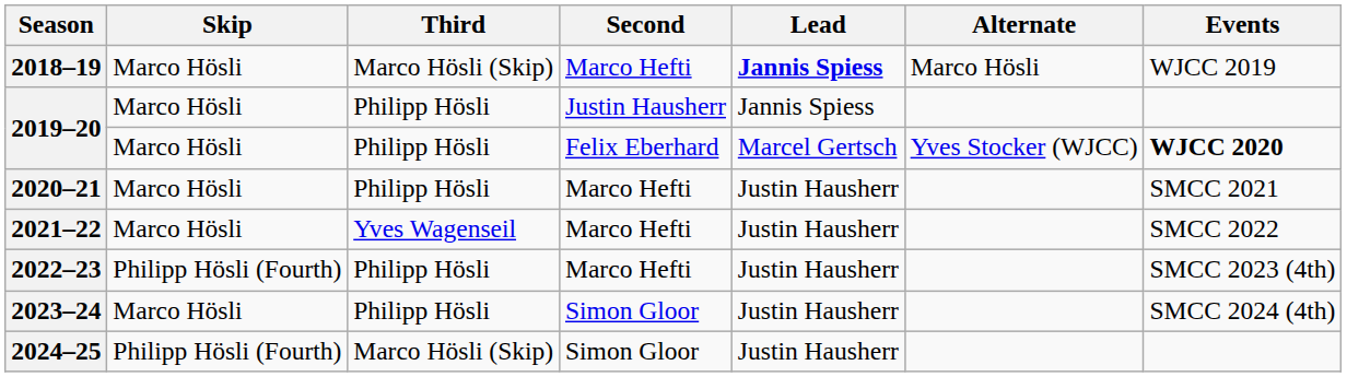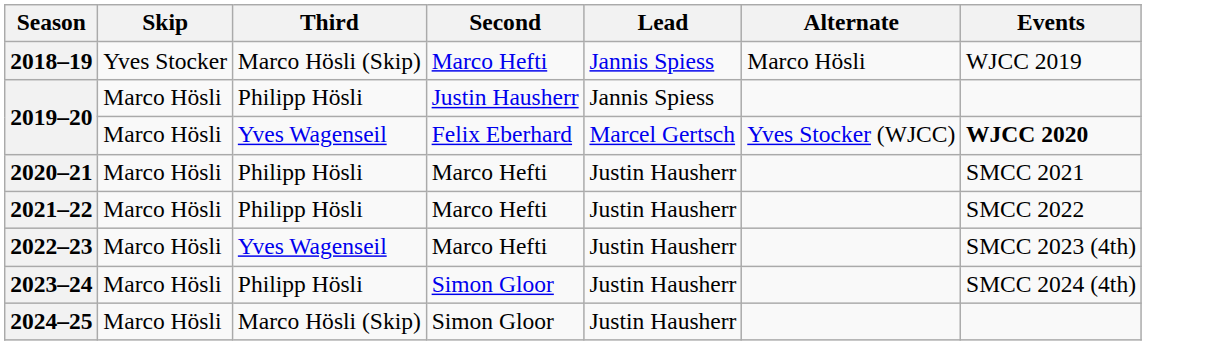2018–19 | Skip: Marco Hösli -> Yves Stocker
2018–19 | Lead: bold -> normal
2019–20 / Felix Eberhard | Third: Philipp Hösli -> Yves Wagenseil
2021–22 | Third: Yves Wagenseil -> Philipp Hösli
2022–23 | Skip: Philipp Hösli (Fourth) -> Marco Hösli
2022–23 | Third: Philipp Hösli -> Yves Wagenseil
2024–25 | Skip: Philipp Hösli (Fourth) -> Marco Hösli
